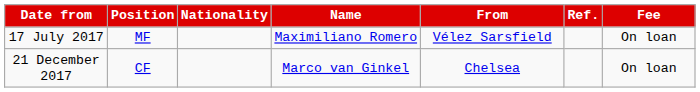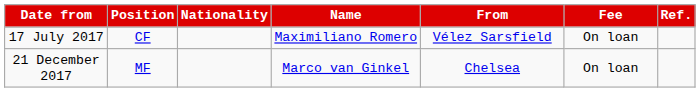columns swapped: Fee <-> Ref.
17 July 2017 | Position: MF -> CF
21 December 2017 | Position: CF -> MF
